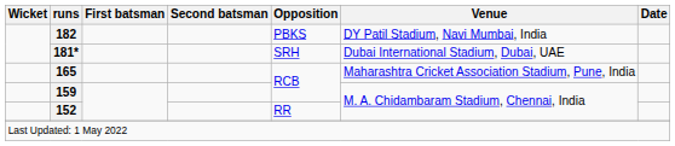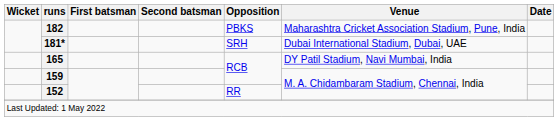182 | Venue: DY Patil Stadium, Navi Mumbai, India -> Maharashtra Cricket Association Stadium, Pune, India
165 | Venue: Maharashtra Cricket Association Stadium, Pune, India -> DY Patil Stadium, Navi Mumbai, India
